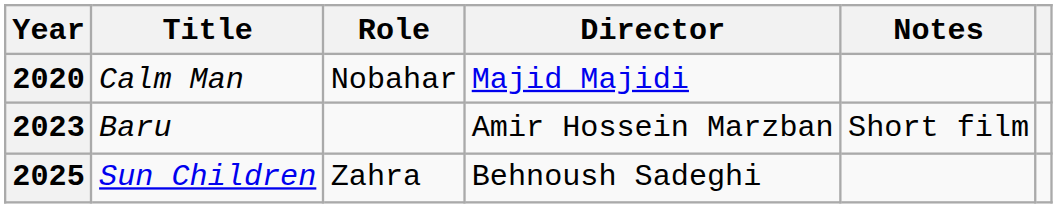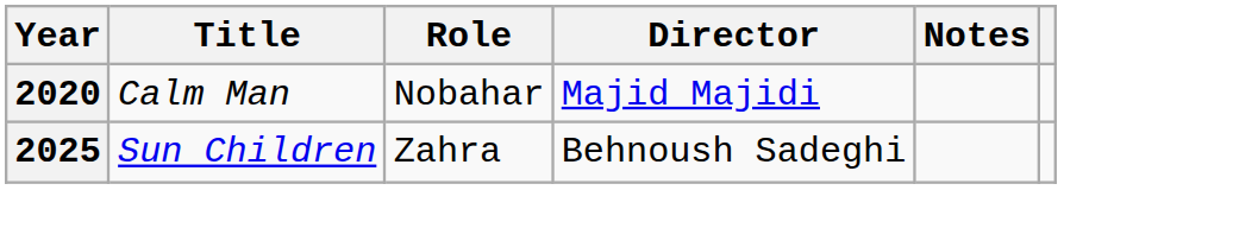- row: 2023 | Baru | Amir Hossein Marzban | Short film
